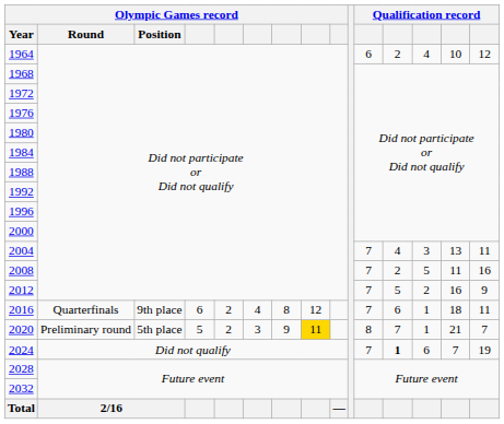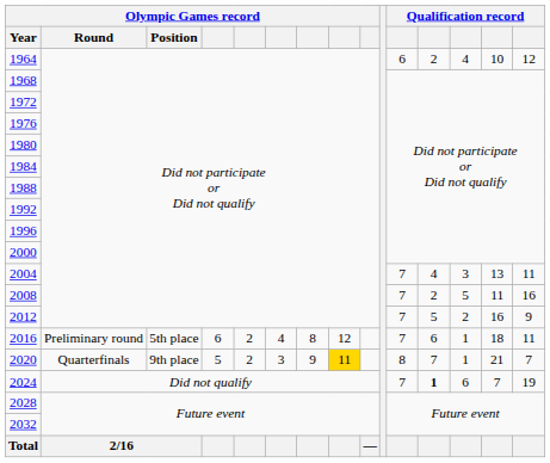2016 | Olympic Games record / Round: Quarterfinals -> Preliminary round
2016 | Olympic Games record / Position: 9th place -> 5th place
2020 | Olympic Games record / Round: Preliminary round -> Quarterfinals
2020 | Olympic Games record / Position: 5th place -> 9th place
